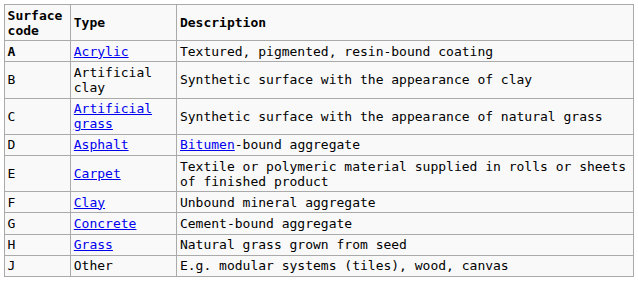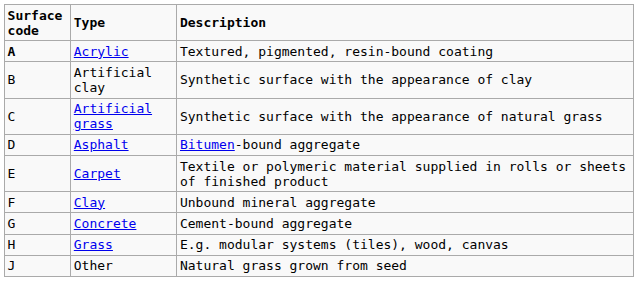Grass | Description: Natural grass grown from seed -> E.g. modular systems (tiles), wood, canvas
Other | Description: E.g. modular systems (tiles), wood, canvas -> Natural grass grown from seed
